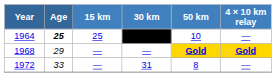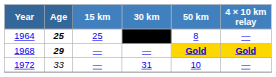1964 | 50 km: 10 -> 8
1968 | Age: normal -> bold
1972 | 50 km: 8 -> 10
